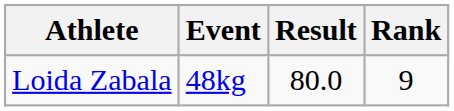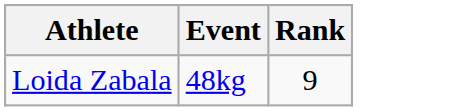- column: Result | 80.0
